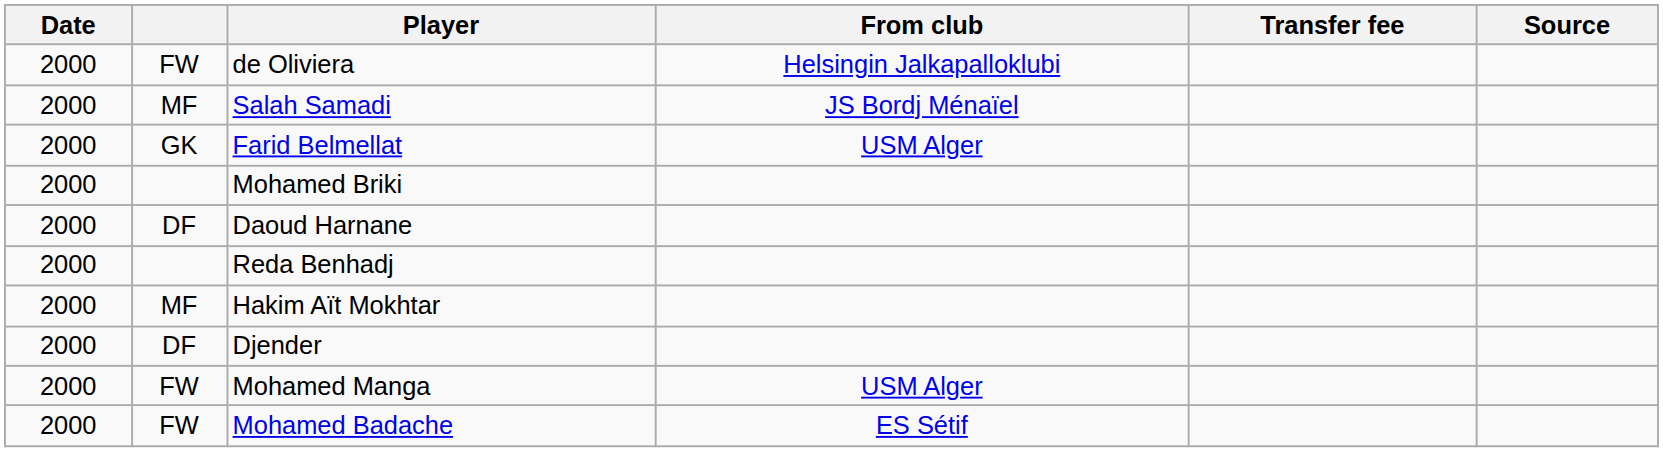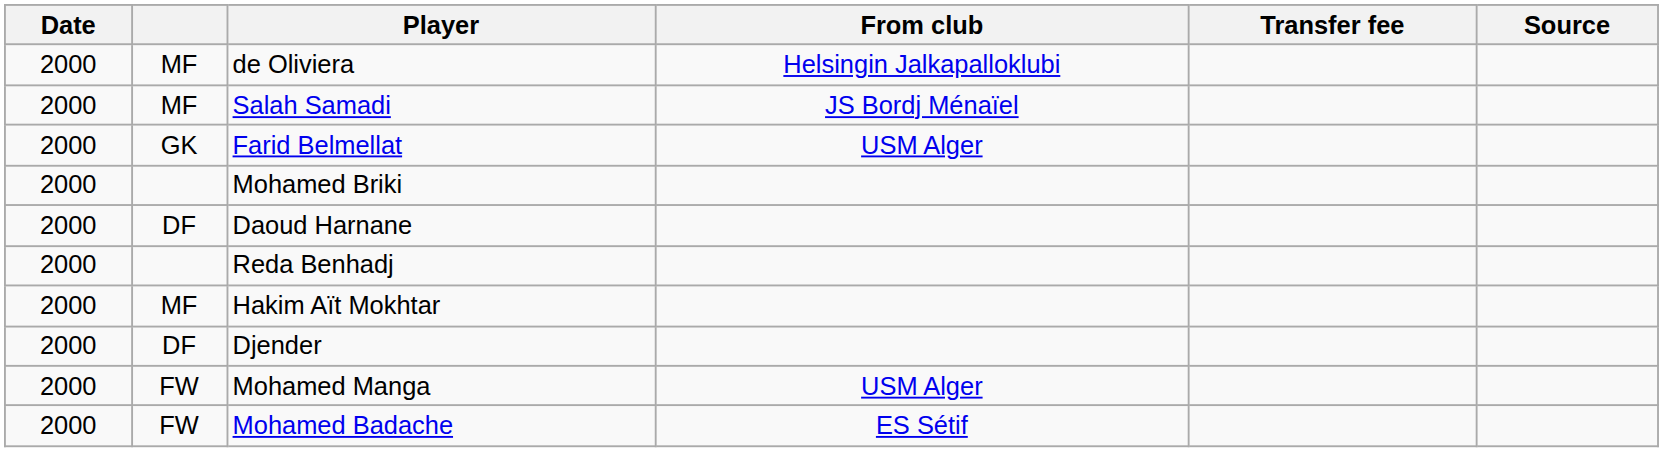de Oliviera | column 2: FW -> MF
